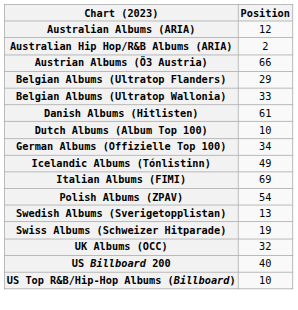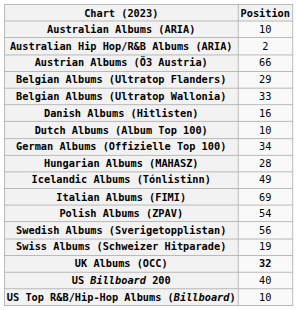Australian Albums (ARIA) | Position: 12 -> 10
Danish Albums (Hitlisten) | Position: 61 -> 16
+ row: Hungarian Albums (MAHASZ) | 28
Swedish Albums (Sverigetopplistan) | Position: 13 -> 56
UK Albums (OCC) | Position: normal -> bold
